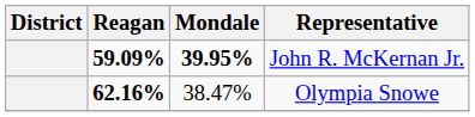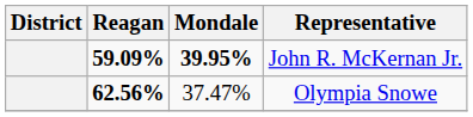Olympia Snowe | Reagan: 62.16% -> 62.56%
Olympia Snowe | Mondale: 38.47% -> 37.47%
